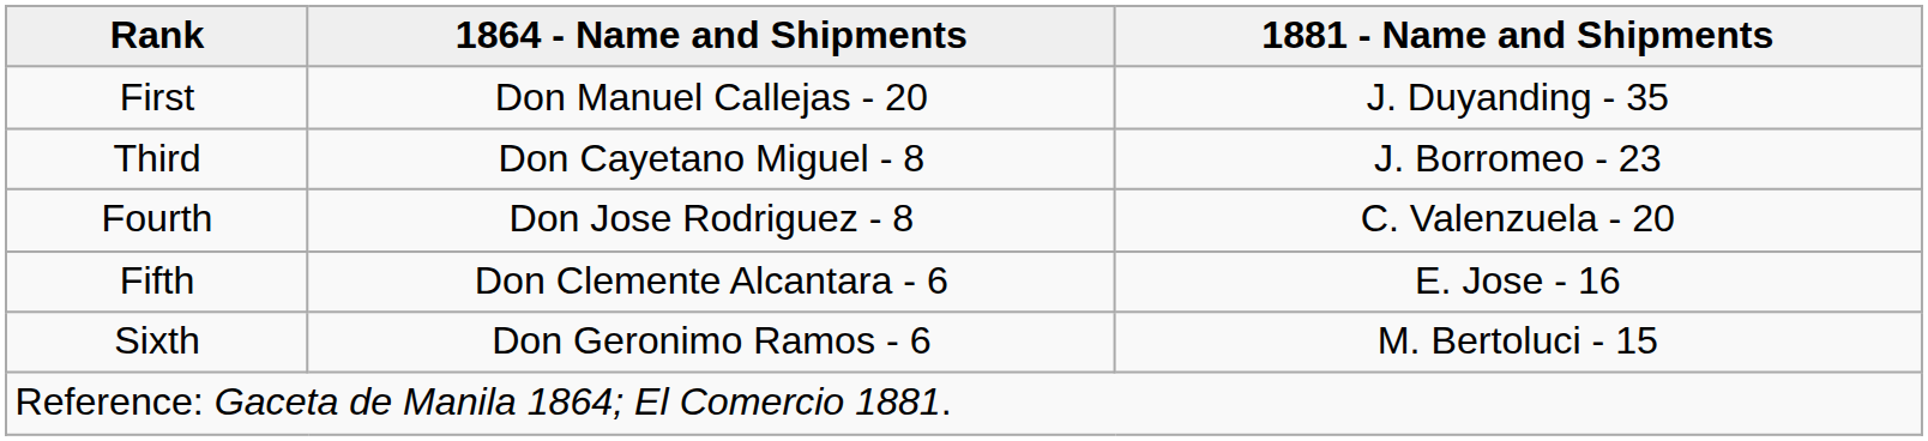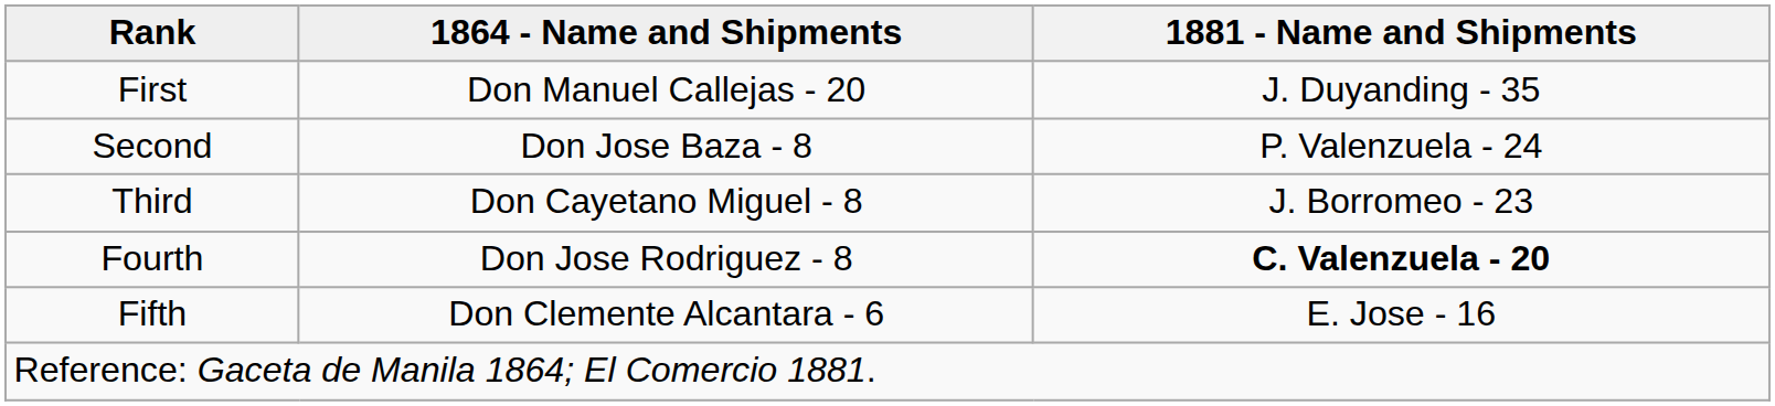+ row: Second | Don Jose Baza - 8 | P. Valenzuela - 24
Fourth | 1881 - Name and Shipments: normal -> bold
- row: Sixth | Don Geronimo Ramos - 6 | M. Bertoluci - 15
